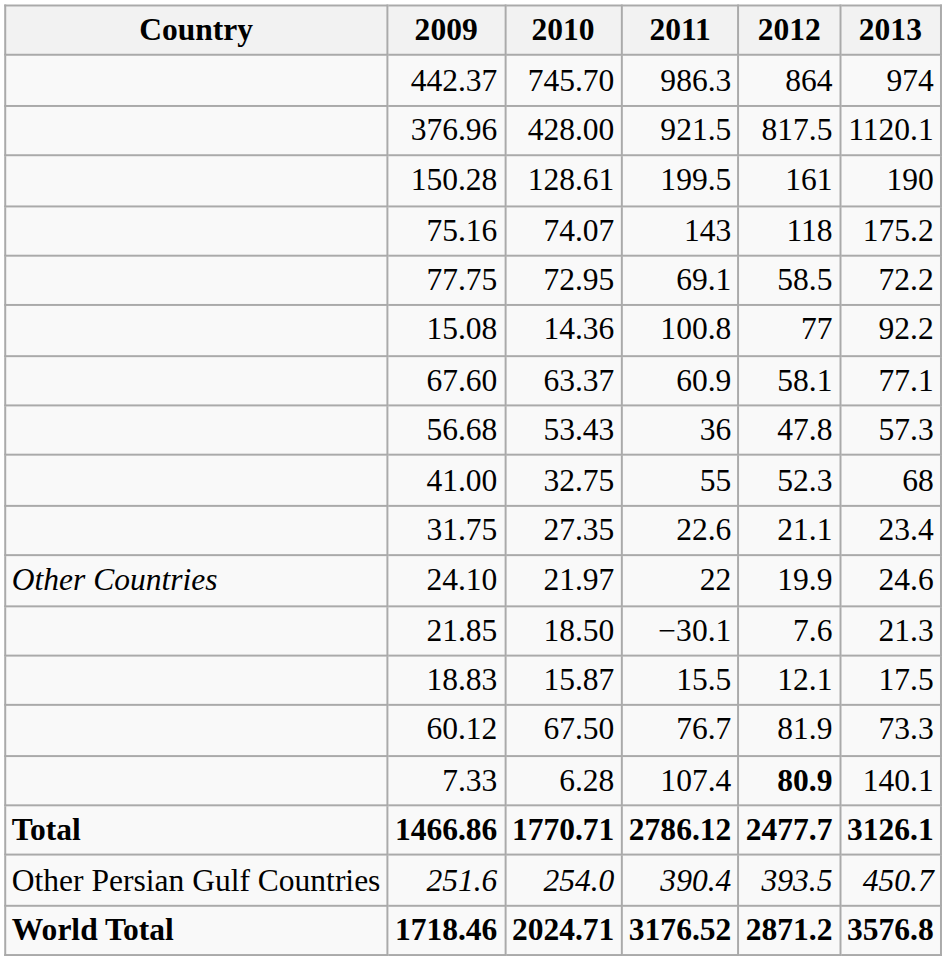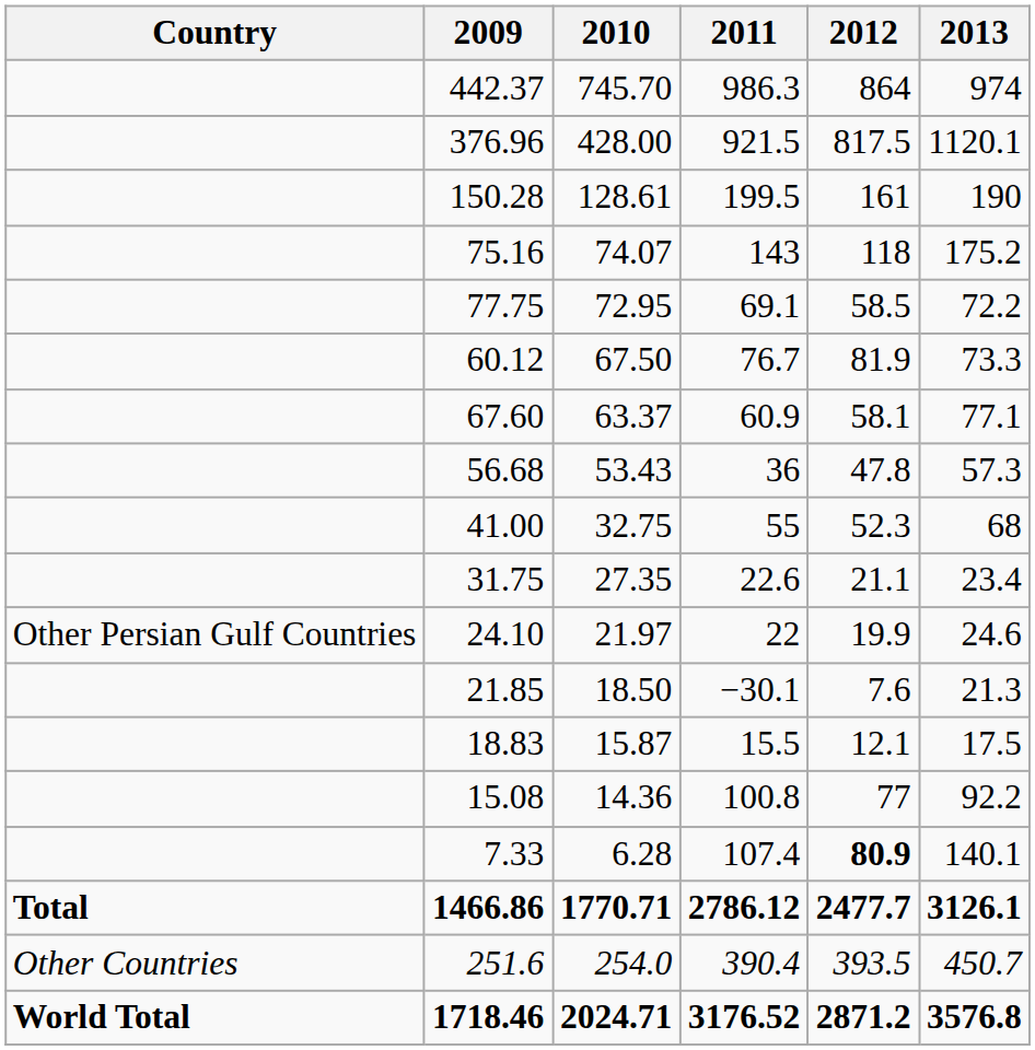rows swapped: 60.12 <-> 15.08
24.10 | Country: Other Countries -> Other Persian Gulf Countries
251.6 | Country: Other Persian Gulf Countries -> Other Countries
